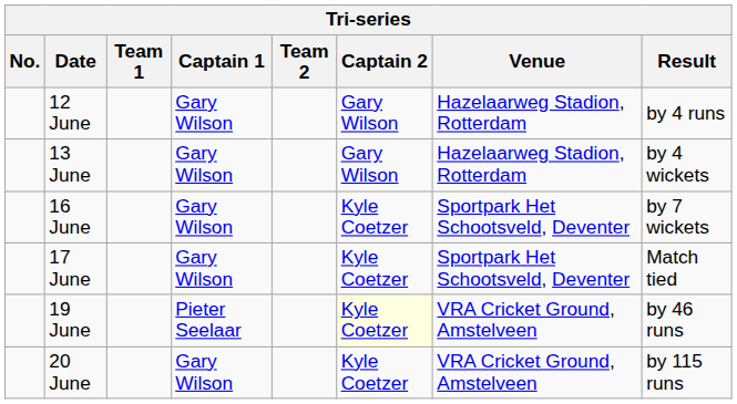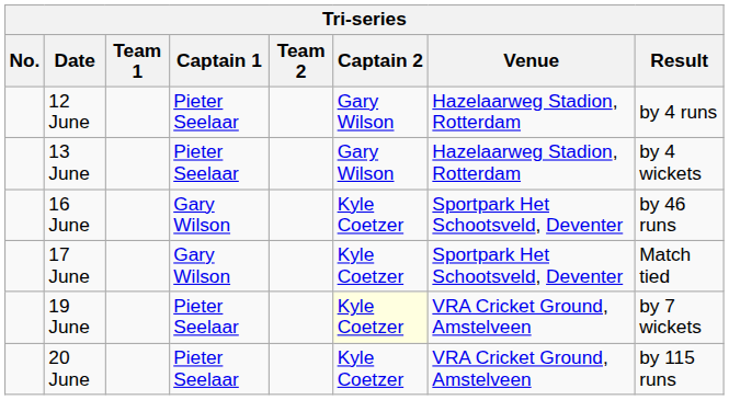12 June | Captain 1: Gary Wilson -> Pieter Seelaar
13 June | Captain 1: Gary Wilson -> Pieter Seelaar
16 June | Result: by 7 wickets -> by 46 runs
19 June | Result: by 46 runs -> by 7 wickets
20 June | Captain 1: Gary Wilson -> Pieter Seelaar
